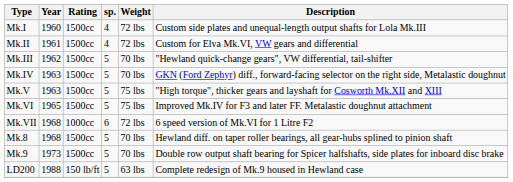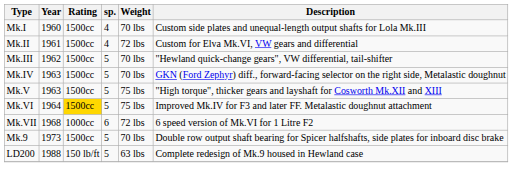Mk.I | Weight: 72 lbs -> 70 lbs
Mk.VI | Year: 1965 -> 1964
Mk.VI | Rating: no background -> gold background
- row: Mk.8 | 1968 | 1500cc | 5 | 70 lbs | Hewland diff. on taper roller bearings, all gear-hubs splined to pinion shaft
